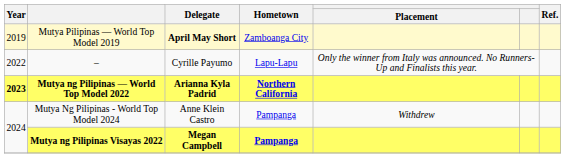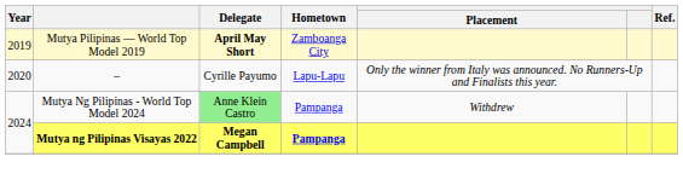– | Year: 2022 -> 2020
- row: 2023 | Mutya ng Pilipinas — World Top Model 2022 | Arianna Kyla Padrid | Northern California
Mutya Ng Pilipinas - World Top Model 2024 | Delegate: no background -> lightgreen background
